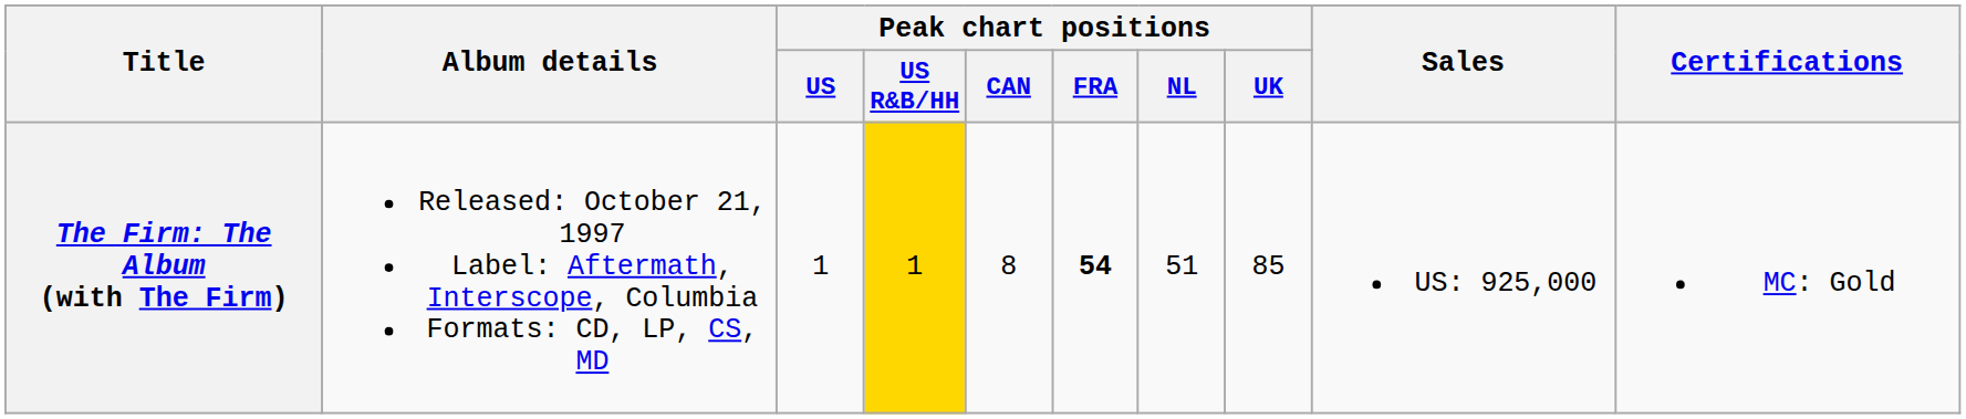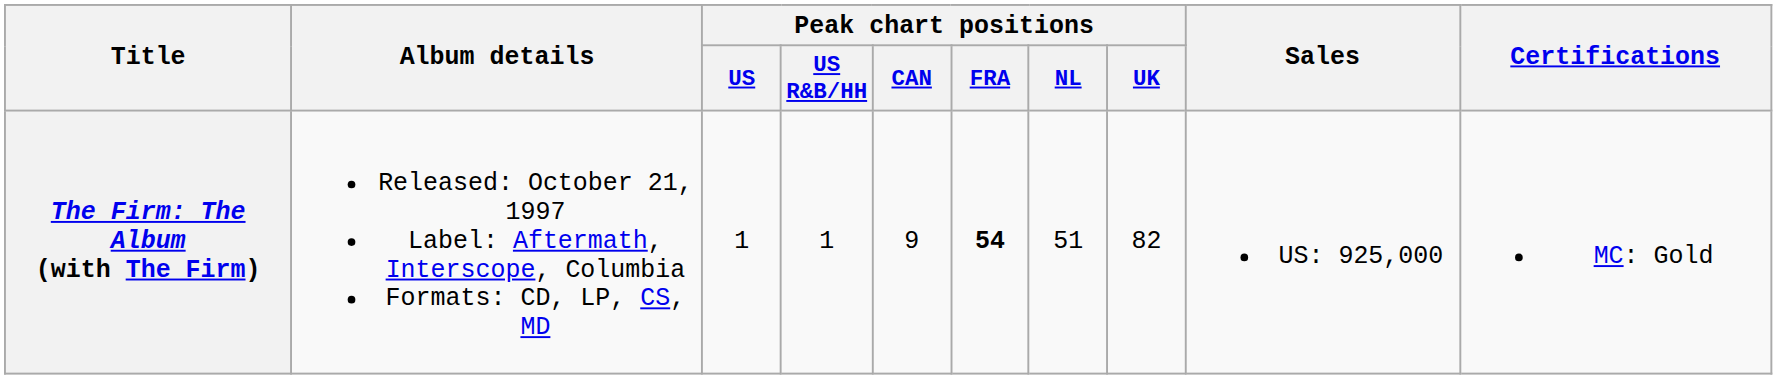The Firm: The Album (with The Firm) | Peak chart positions / US R&B/HH: gold background -> no background
The Firm: The Album (with The Firm) | Peak chart positions / CAN: 8 -> 9
The Firm: The Album (with The Firm) | Peak chart positions / UK: 85 -> 82
